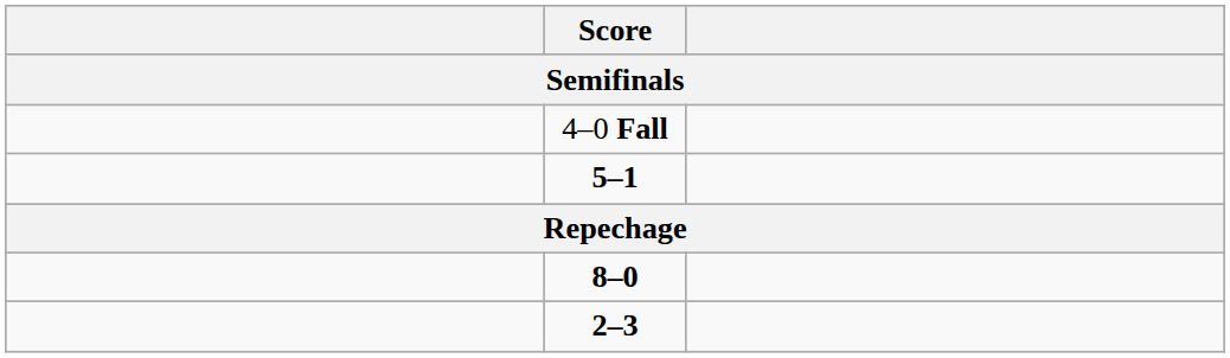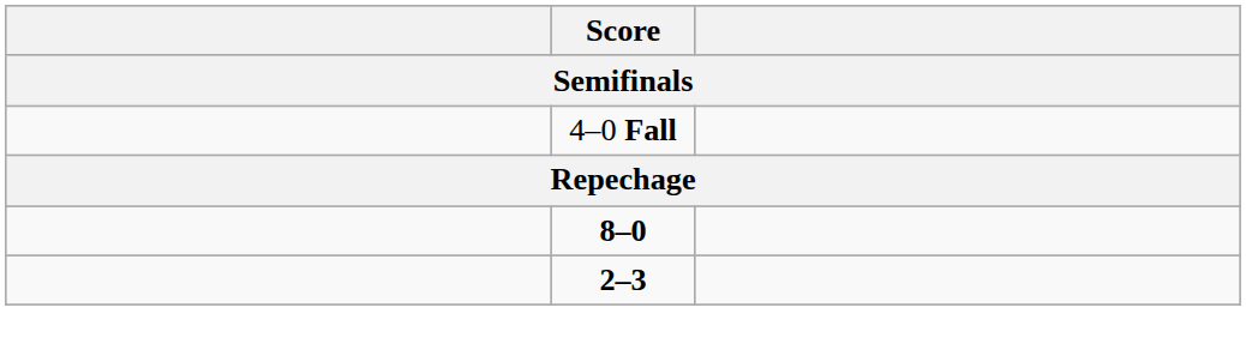- row: 5–1
